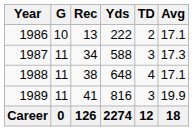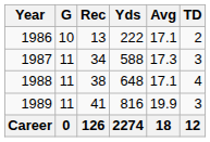columns swapped: Avg <-> TD
